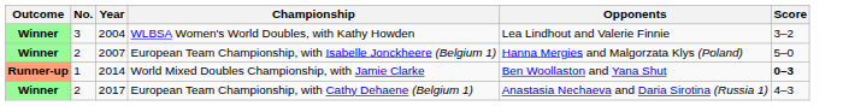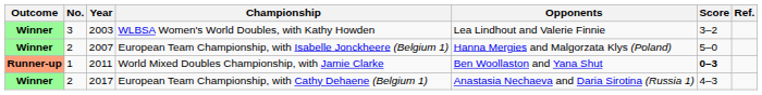+ column: Ref.
WLBSA Women's World Doubles, with Kathy Howden | Year: 2004 -> 2003
World Mixed Doubles Championship, with Jamie Clarke | Year: 2014 -> 2011
